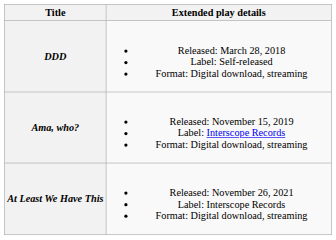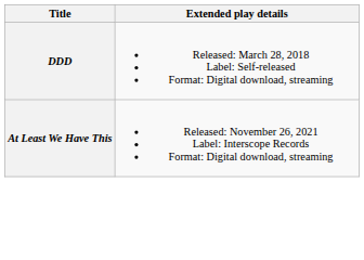- row: Ama, who? | Released: November 15, 2019 Label: Interscope Records Format: Digital download, streaming
